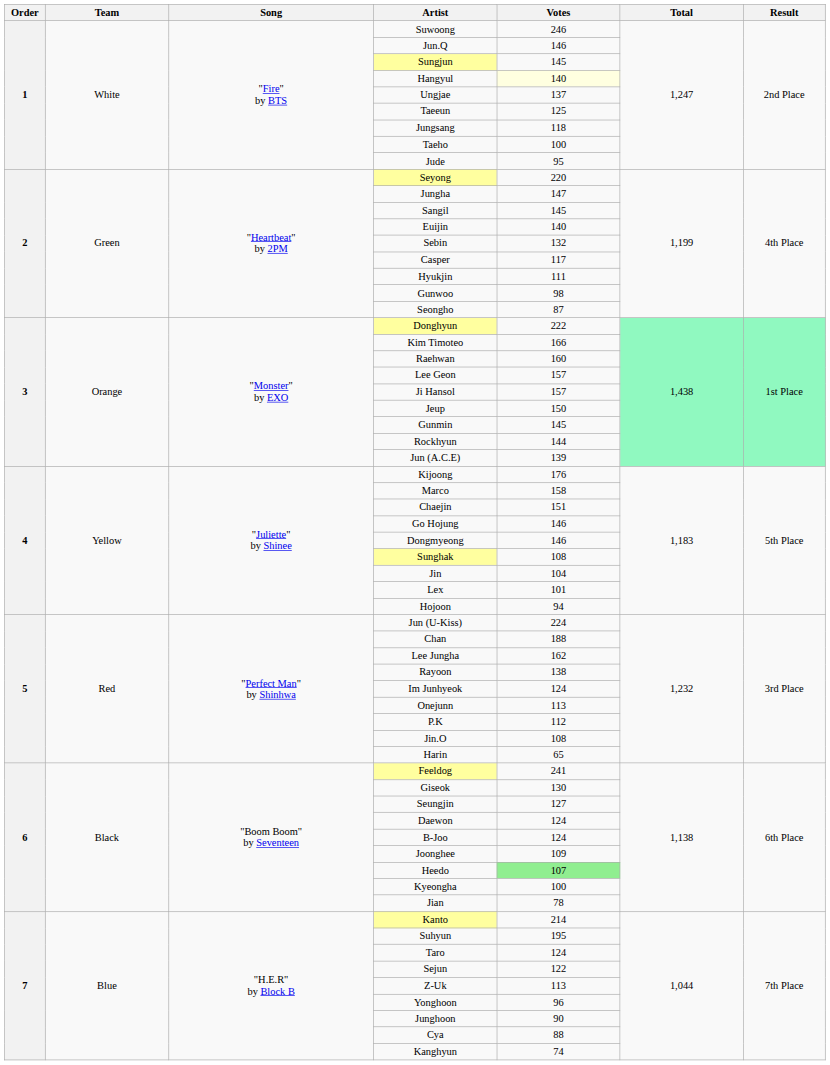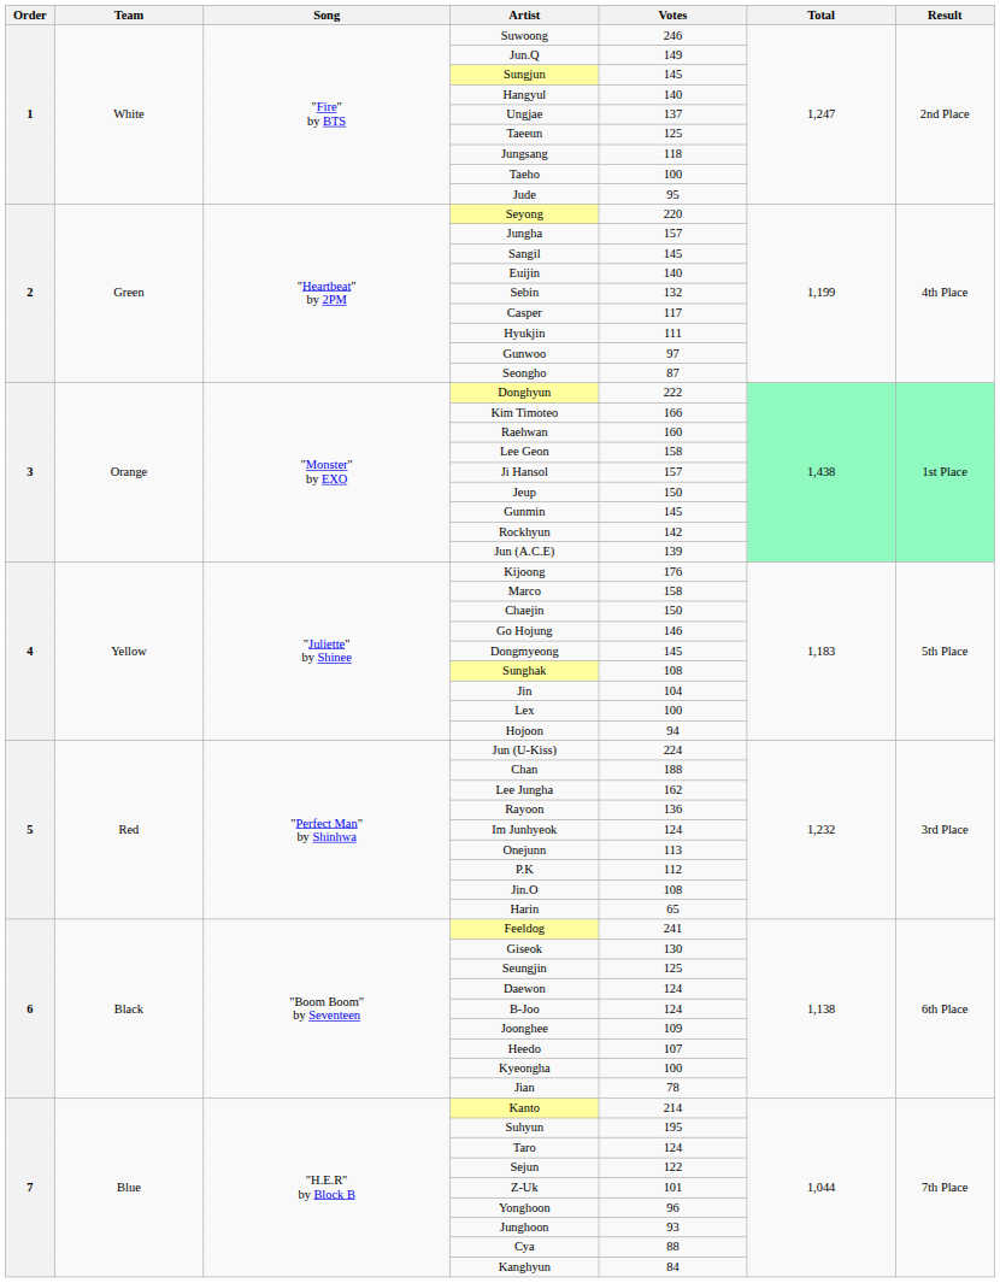Jun.Q | Votes: 146 -> 149
Hangyul | Votes: lightyellow background -> no background
Jungha | Votes: 147 -> 157
Gunwoo | Votes: 98 -> 97
Lee Geon | Votes: 157 -> 158
Rockhyun | Votes: 144 -> 142
Chaejin | Votes: 151 -> 150
Dongmyeong | Votes: 146 -> 145
Lex | Votes: 101 -> 100
Rayoon | Votes: 138 -> 136
Seungjin | Votes: 127 -> 125
Heedo | Votes: lightgreen background -> no background
Z-Uk | Votes: 113 -> 101
Junghoon | Votes: 90 -> 93
Kanghyun | Votes: 74 -> 84
